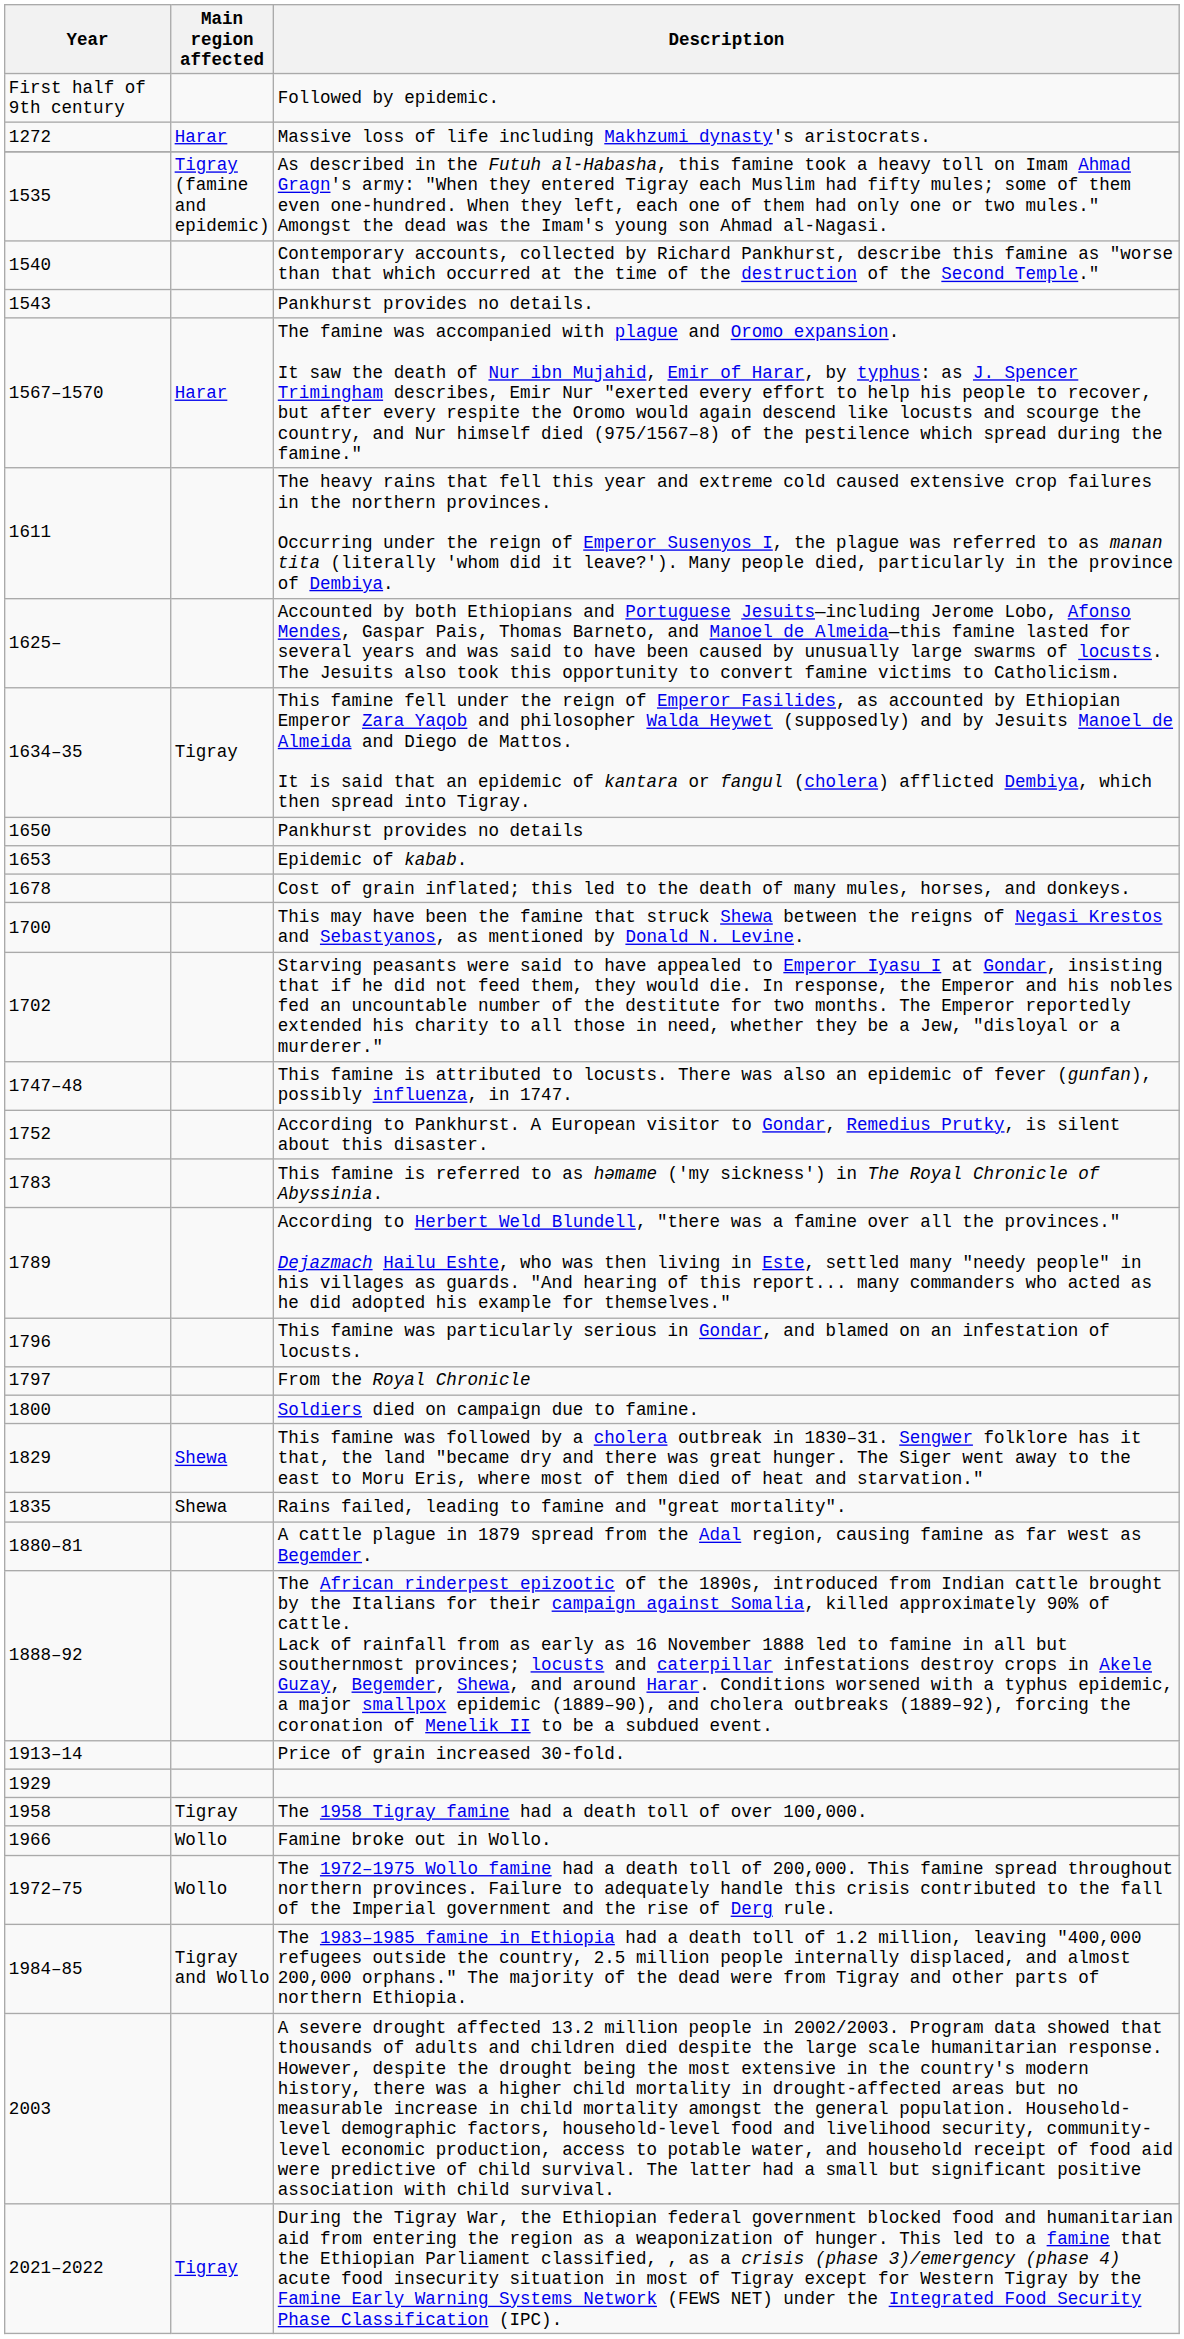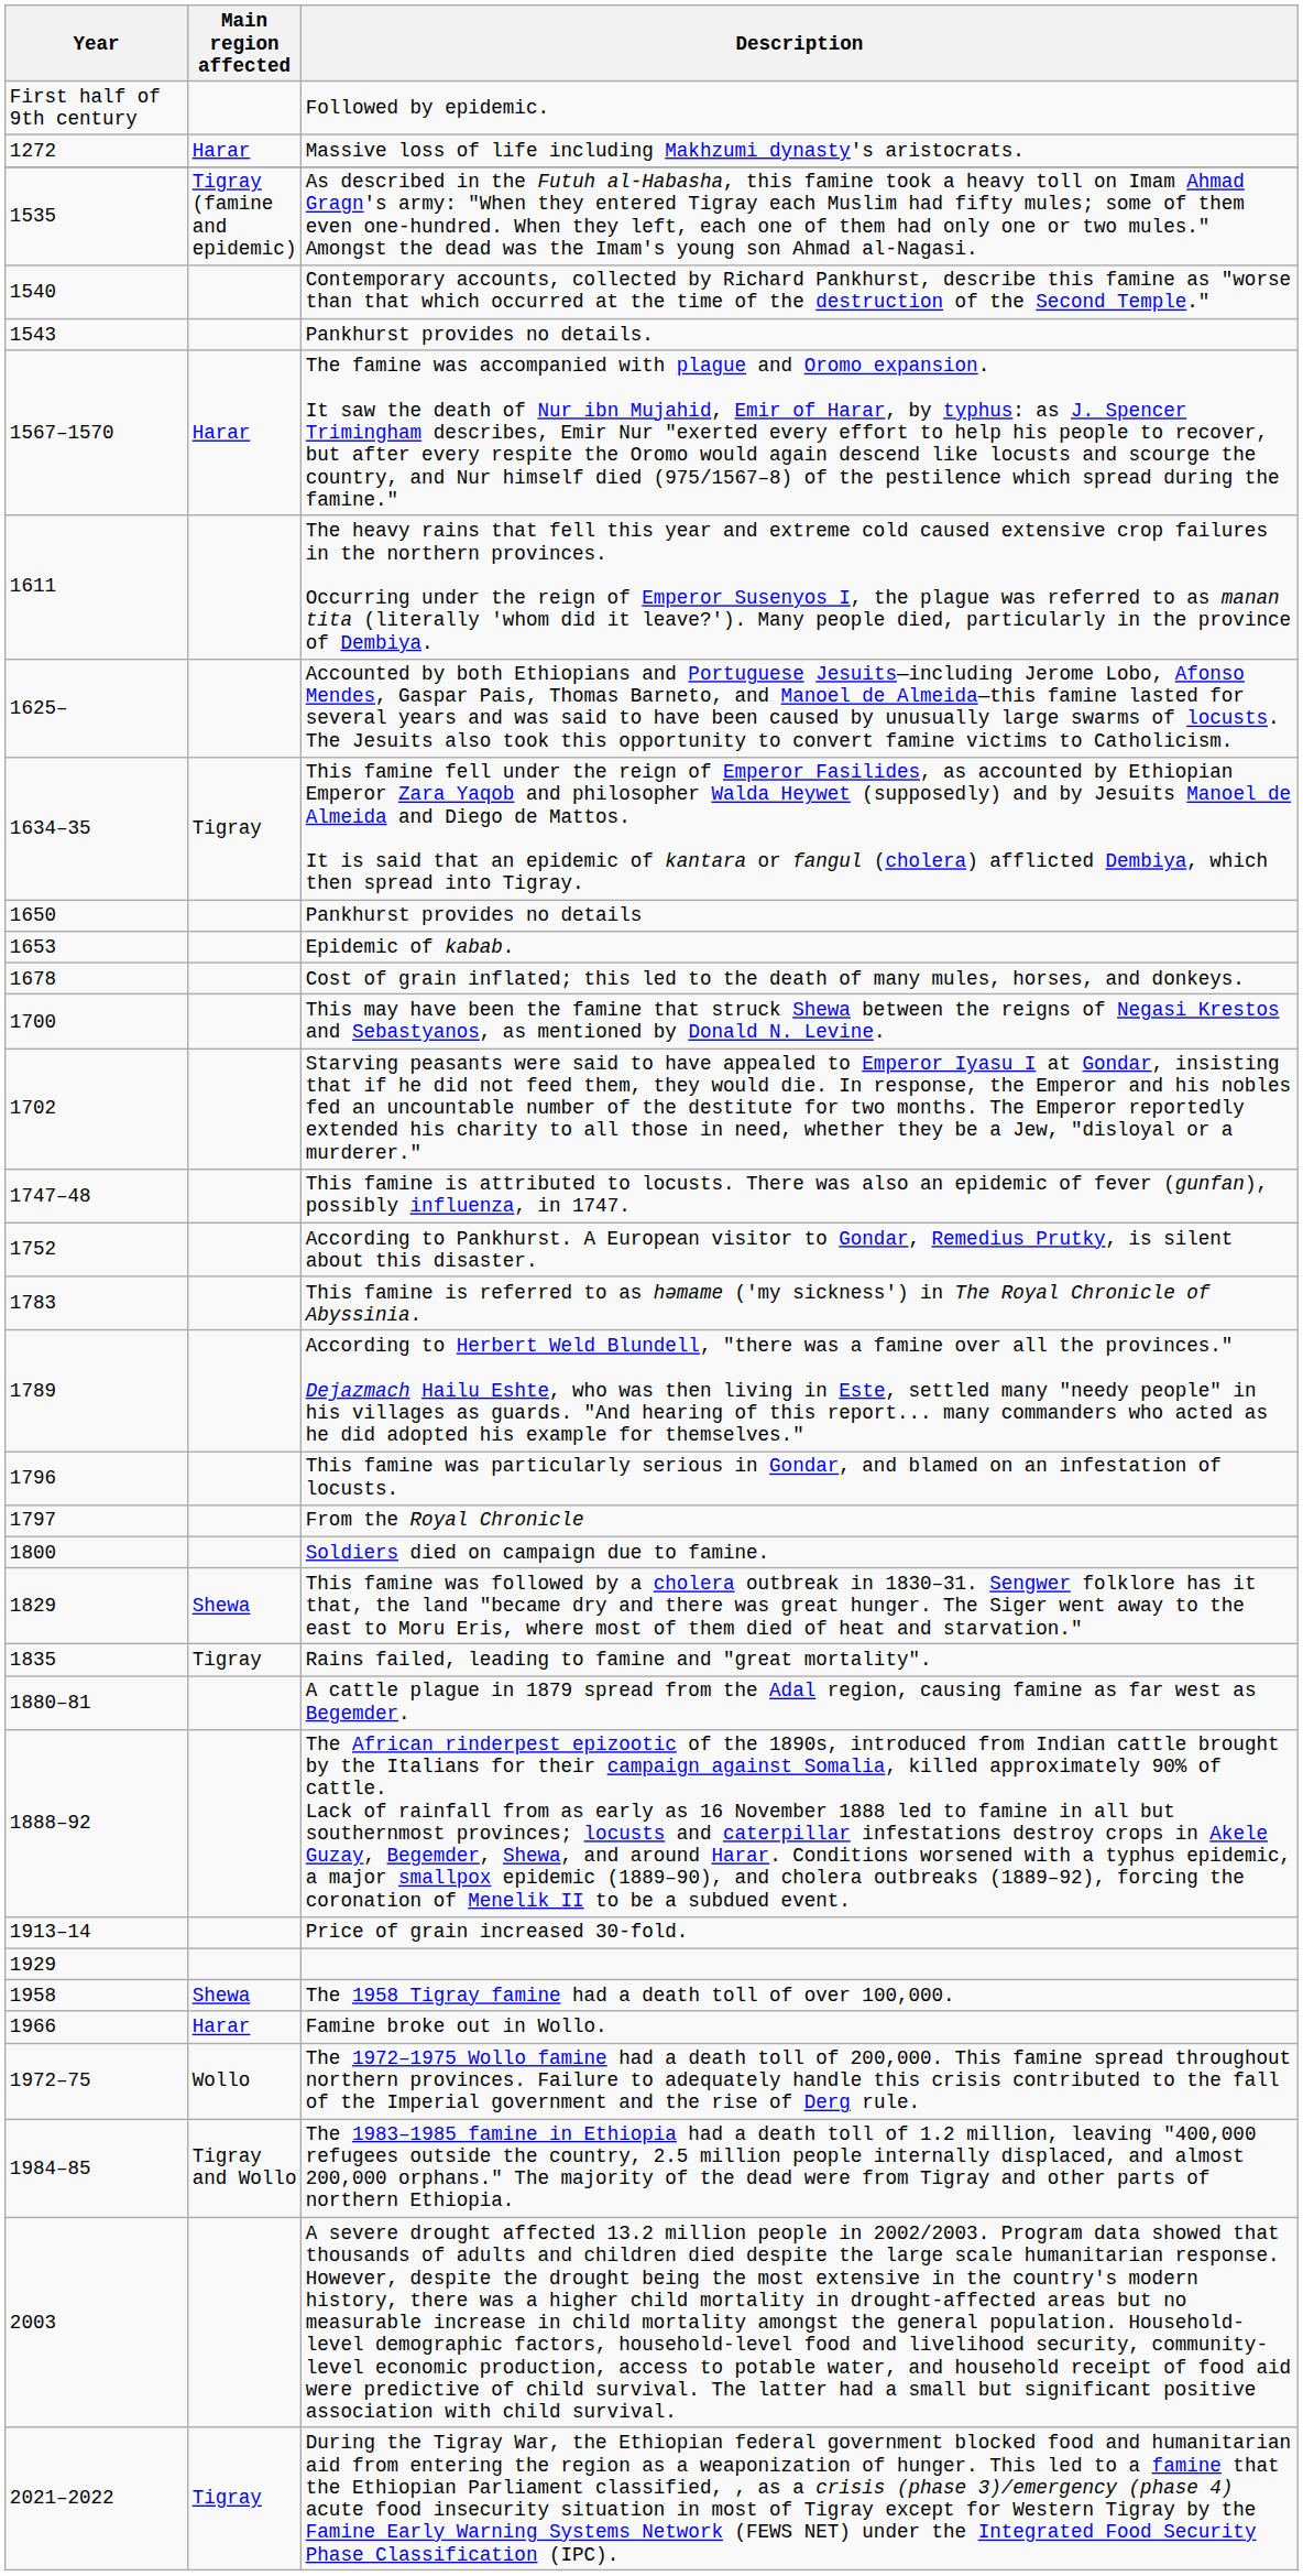Rains failed, leading to famine and "great mortality". | Main region affected: Shewa -> Tigray
The 1958 Tigray famine had a death toll of over 100,000. | Main region affected: Tigray -> Shewa
Famine broke out in Wollo. | Main region affected: Wollo -> Harar
